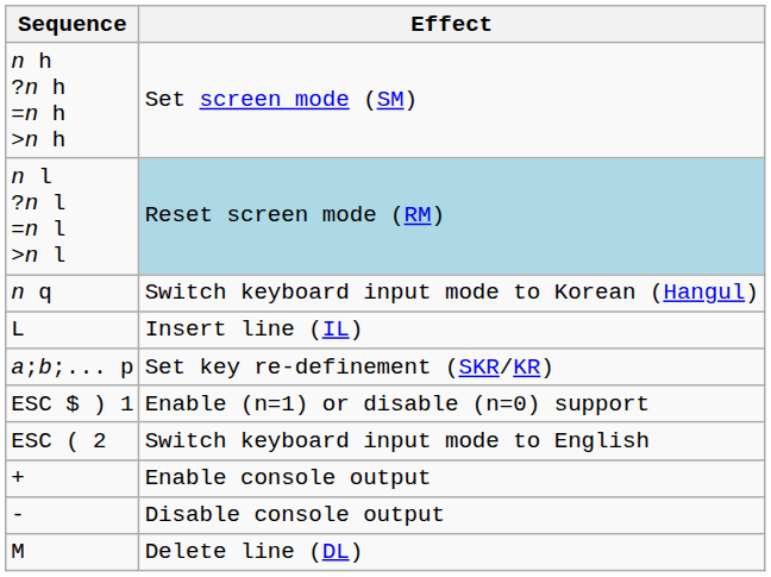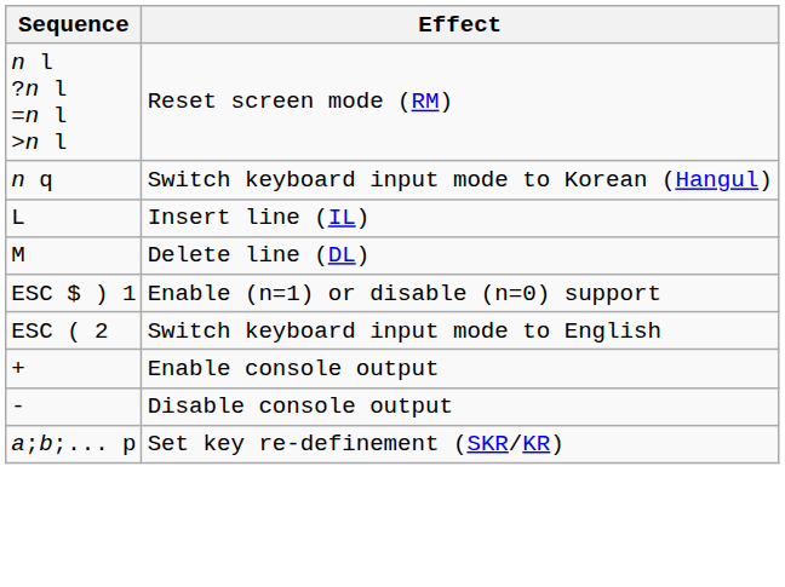- row: n h ?n h =n h >n h | Set screen mode (SM)
n l ?n l =n l >n l | Effect: lightblue background -> no background
rows swapped: M <-> a;b;... p
